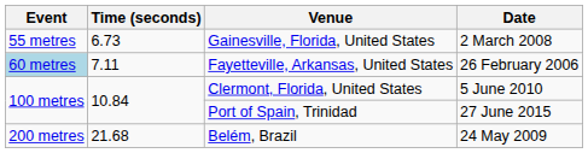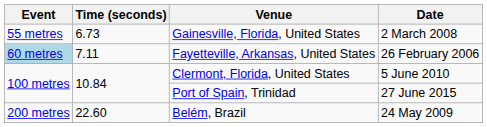Belém, Brazil | Time (seconds): 21.68 -> 22.60
